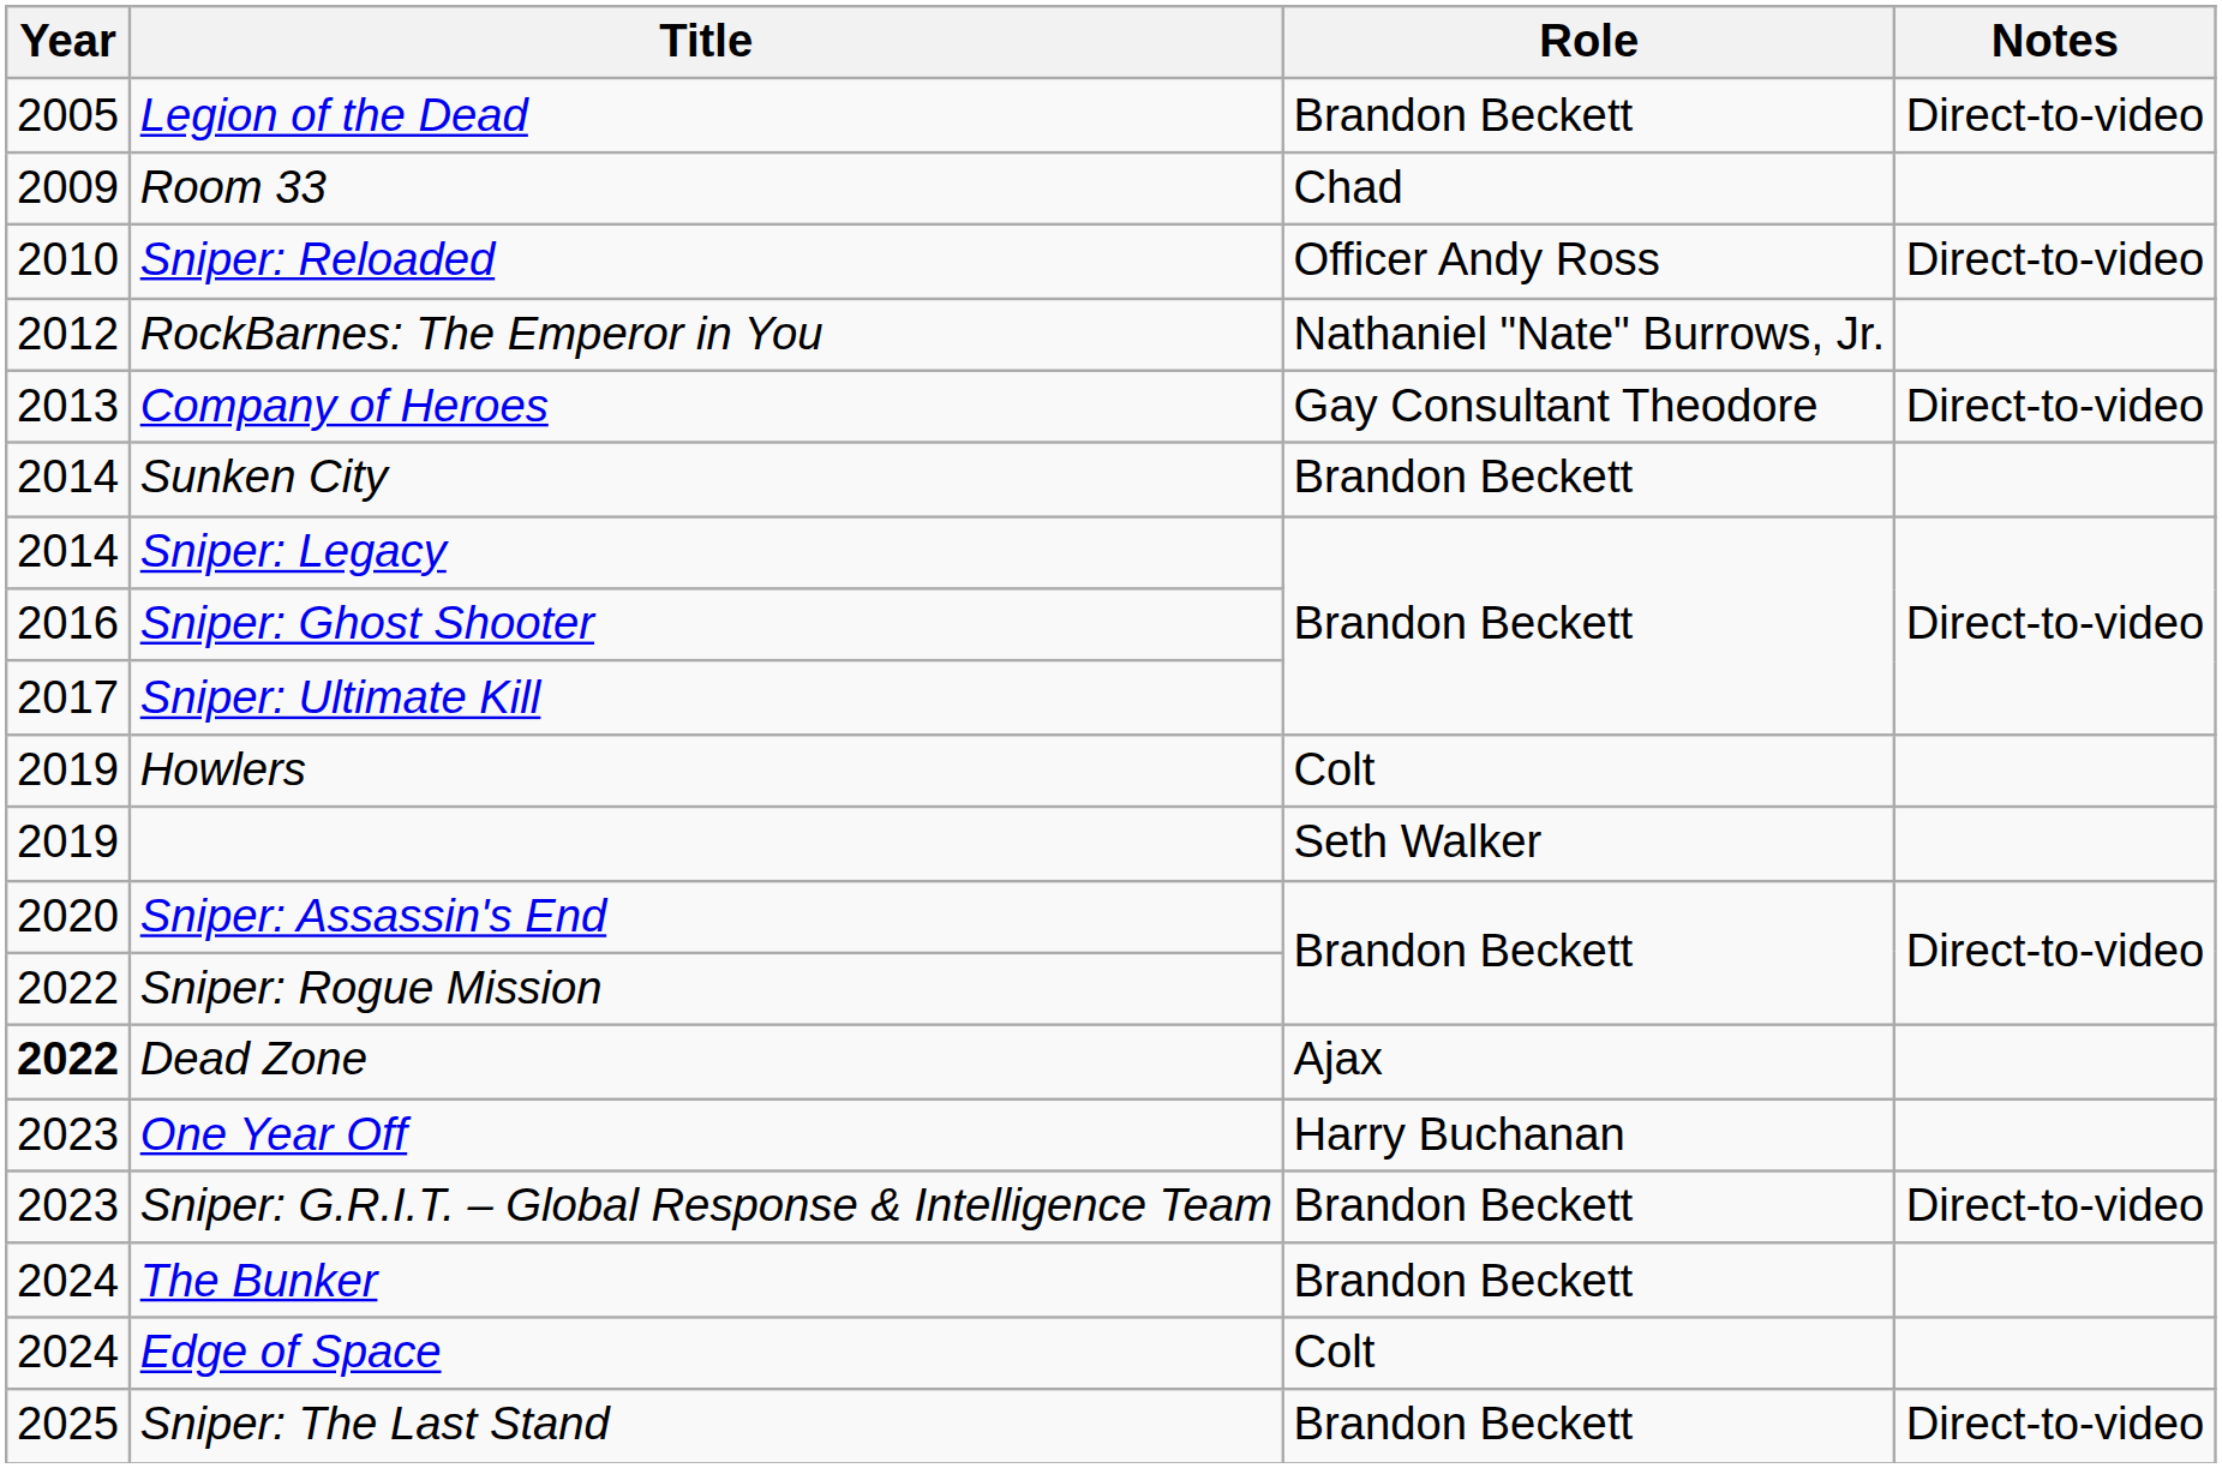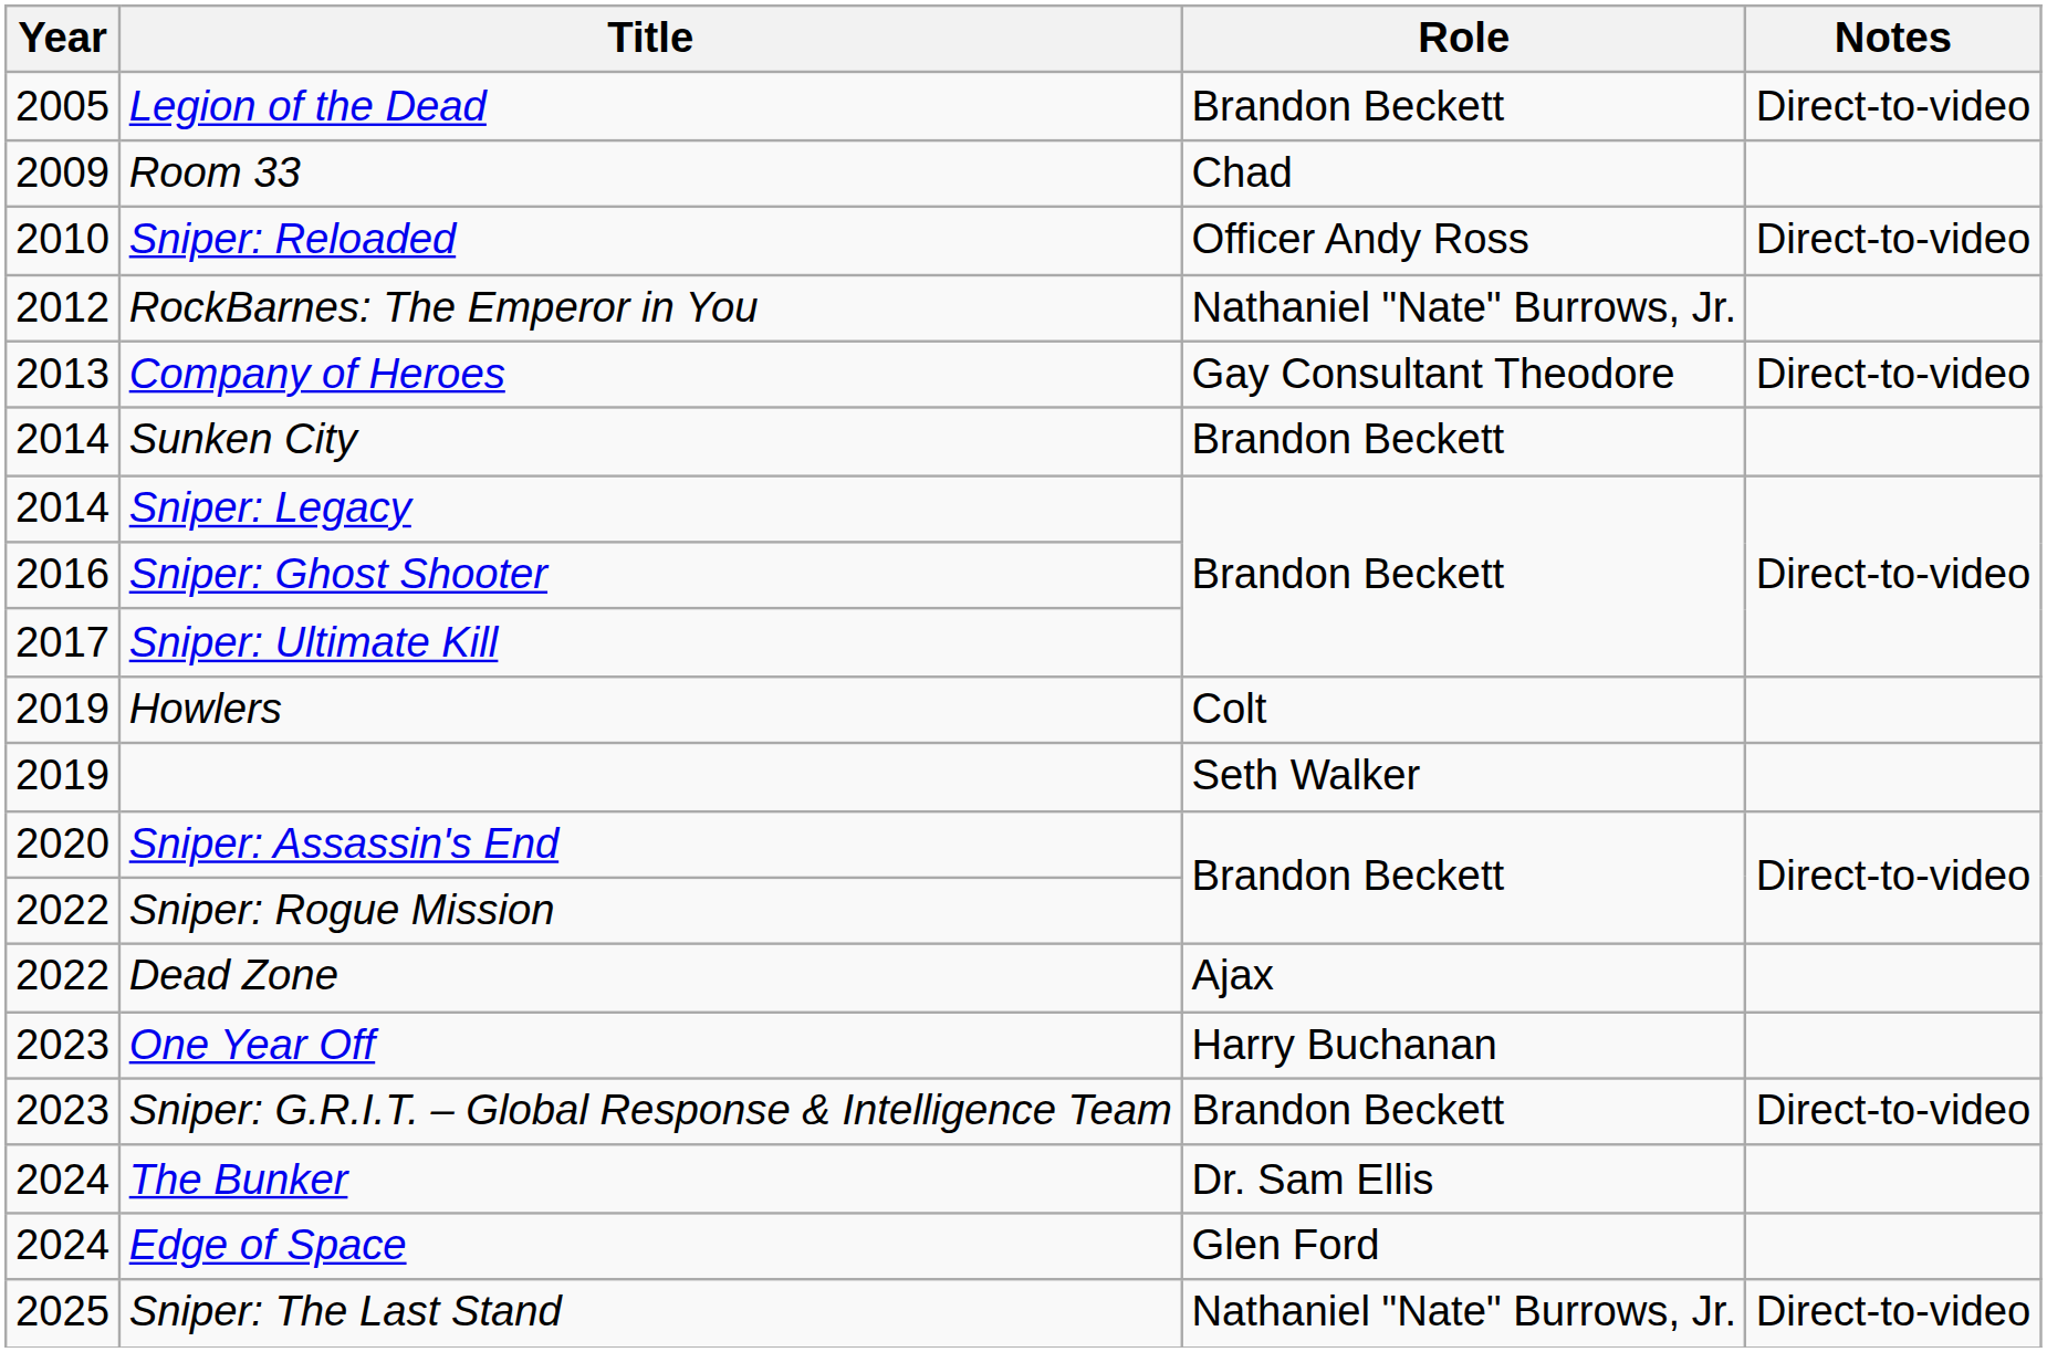Dead Zone | Year: bold -> normal
The Bunker | Role: Brandon Beckett -> Dr. Sam Ellis
Edge of Space | Role: Colt -> Glen Ford
Sniper: The Last Stand | Role: Brandon Beckett -> Nathaniel "Nate" Burrows, Jr.
